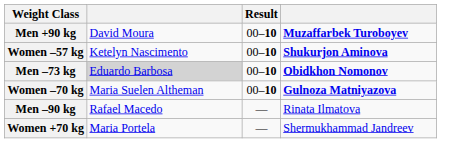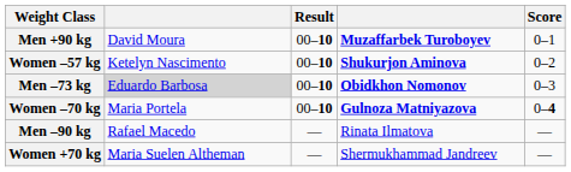+ column: Score | 0–1 | 0–2 | 0–3 | 0–4 | — | —
Women –70 kg | column 2: Maria Suelen Altheman -> Maria Portela
Women +70 kg | column 2: Maria Portela -> Maria Suelen Altheman
